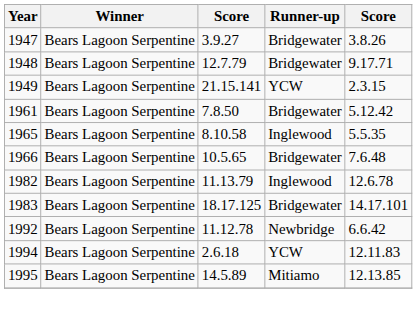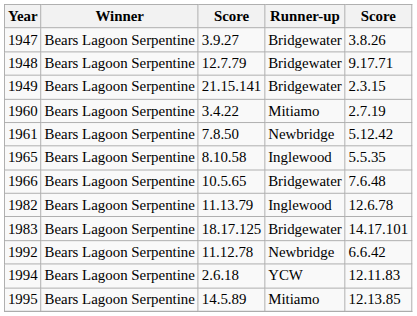1949 | Runner-up: YCW -> Bridgewater
+ row: 1960 | Bears Lagoon Serpentine | 3.4.22 | Mitiamo | 2.7.19
1961 | Runner-up: Bridgewater -> Newbridge
